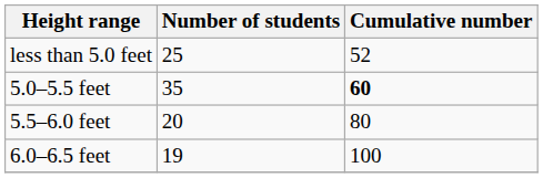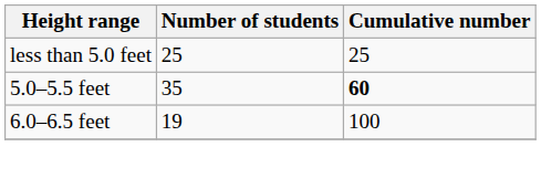less than 5.0 feet | Cumulative number: 52 -> 25
- row: 5.5–6.0 feet | 20 | 80
